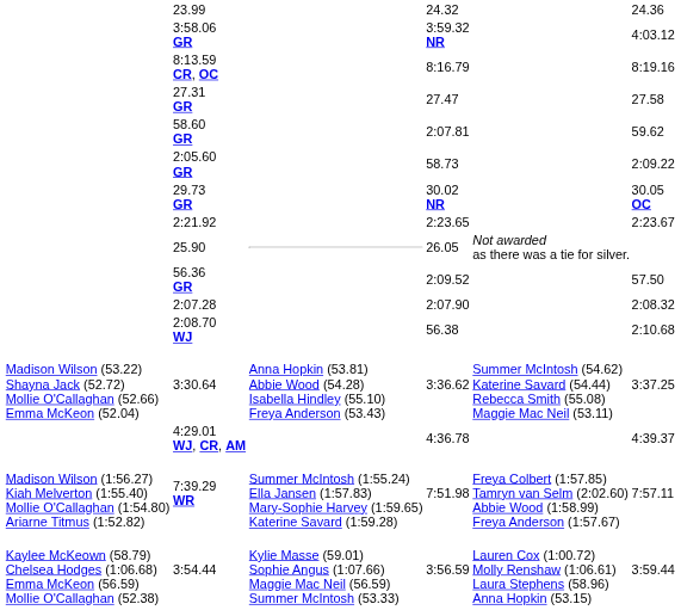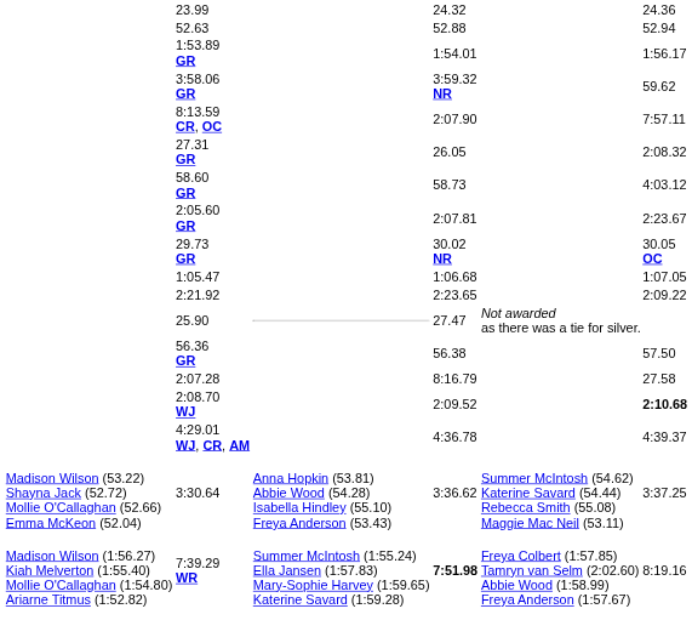+ row: 52.63 | 52.88 | 52.94
+ row: 1:53.89 GR | 1:54.01 | 1:56.17
3:58.06 GR | column 7: 4:03.12 -> 59.62
8:13.59 CR, OC | column 5: 8:16.79 -> 2:07.90
8:13.59 CR, OC | column 7: 8:19.16 -> 7:57.11
27.31 GR | column 5: 27.47 -> 26.05
27.31 GR | column 7: 27.58 -> 2:08.32
58.60 GR | column 5: 2:07.81 -> 58.73
58.60 GR | column 7: 59.62 -> 4:03.12
2:05.60 GR | column 5: 58.73 -> 2:07.81
2:05.60 GR | column 7: 2:09.22 -> 2:23.67
+ row: 1:05.47 | 1:06.68 | 1:07.05
2:21.92 | column 7: 2:23.67 -> 2:09.22
25.90 | column 5: 26.05 -> 27.47
56.36 GR | column 5: 2:09.52 -> 56.38
2:07.28 | column 5: 2:07.90 -> 8:16.79
2:07.28 | column 7: 2:08.32 -> 27.58
2:08.70 WJ | column 5: 56.38 -> 2:09.52
2:08.70 WJ | column 7: normal -> bold
rows swapped: 4:29.01 WJ, CR, AM <-> 3:30.64
7:39.29 WR | column 5: normal -> bold
7:39.29 WR | column 7: 7:57.11 -> 8:19.16
- row: Kaylee McKeown (58.79) Chelsea Hodges (1:06.68) Emma McKeon (56.59) Mollie O'Callaghan (52.38) | 3:54.44 | Kylie Masse (59.01) Sophie Angus (1:07.66) Maggie Mac Neil (56.59) Summer McIntosh (53.33) | 3:56.59 | Lauren Cox (1:00.72) Molly Renshaw (1:06.61) Laura Stephens (58.96) Anna Hopkin (53.15) | 3:59.44
